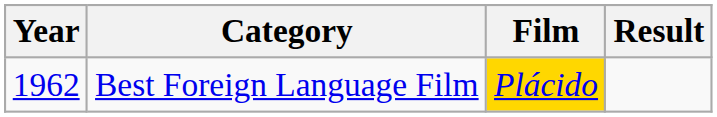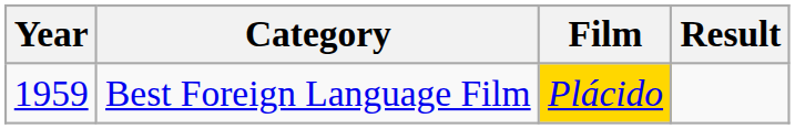Best Foreign Language Film | Year: 1962 -> 1959
